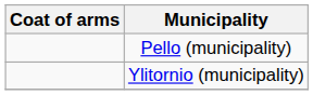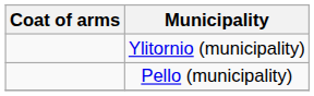rows swapped: Pello (municipality) <-> Ylitornio (municipality)
